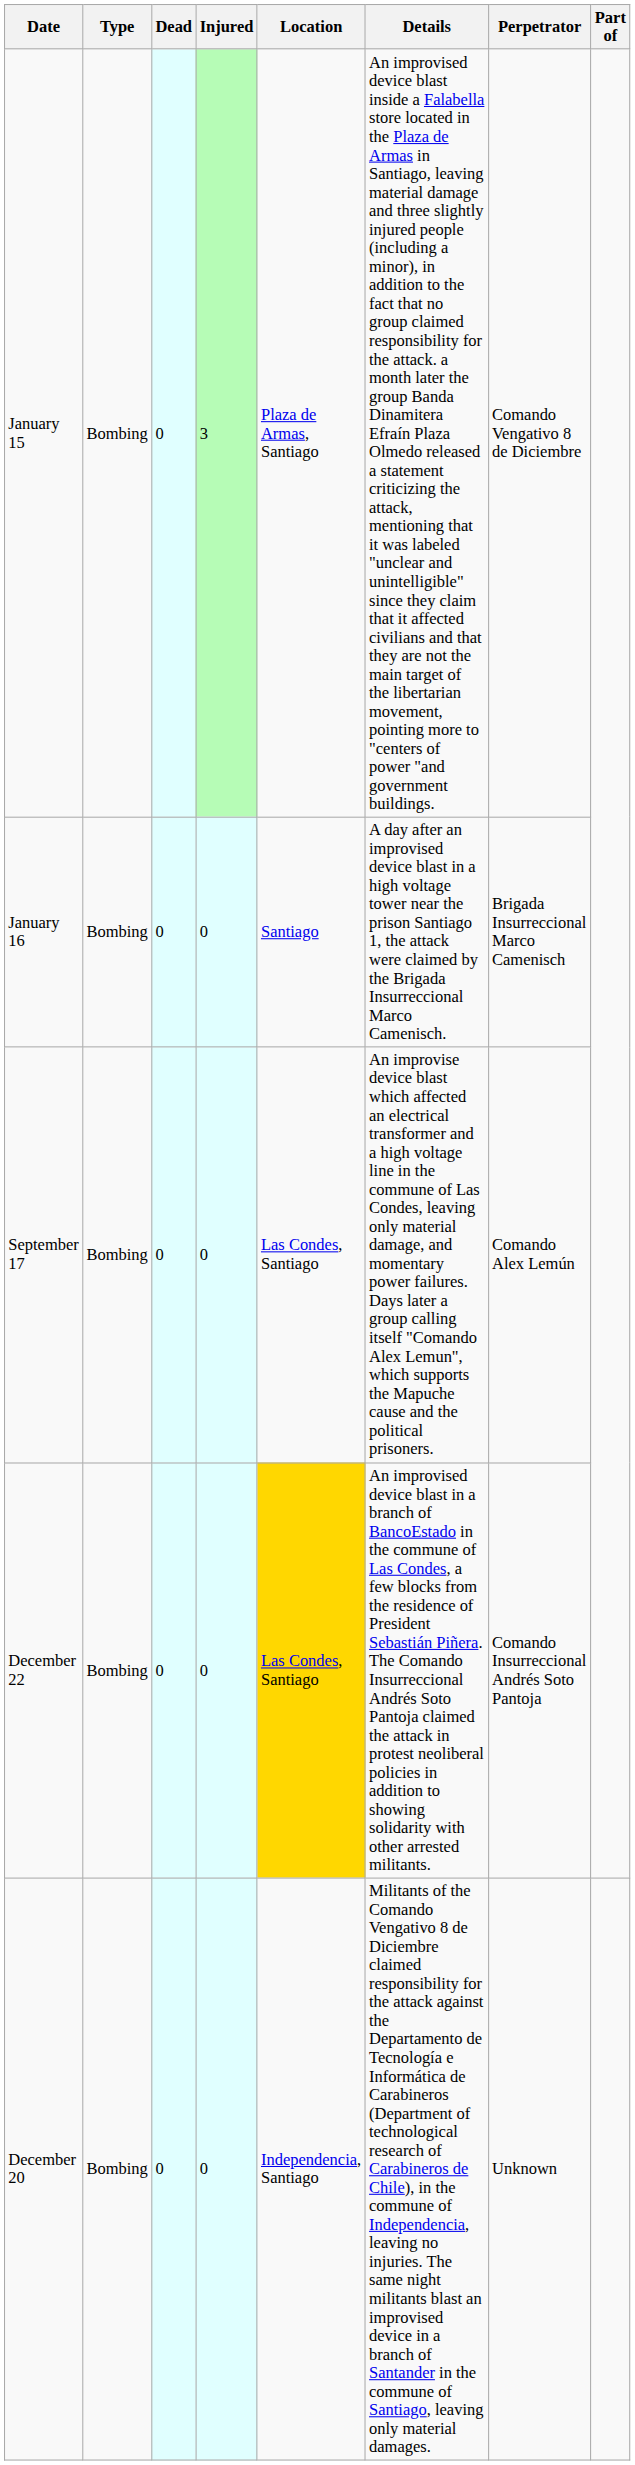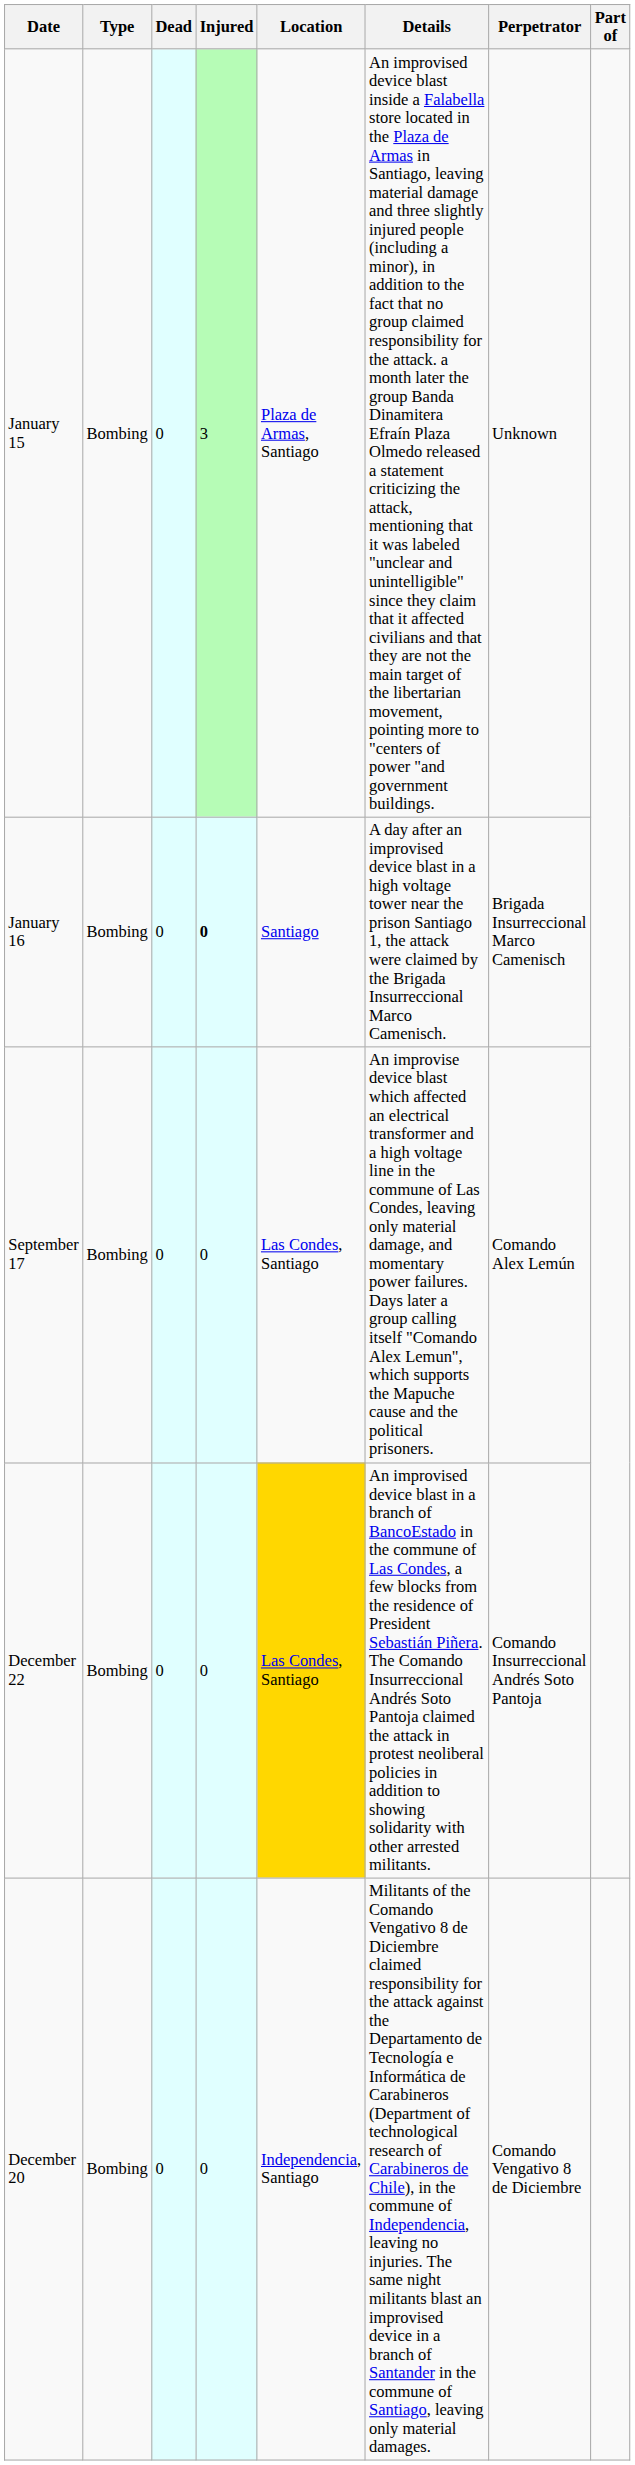January 15 | Perpetrator: Comando Vengativo 8 de Diciembre -> Unknown
January 16 | Injured: normal -> bold
December 20 | Perpetrator: Unknown -> Comando Vengativo 8 de Diciembre
